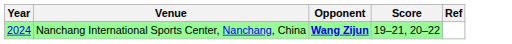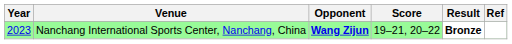+ column: Result | Bronze
Nanchang International Sports Center, Nanchang, China | Year: 2024 -> 2023
